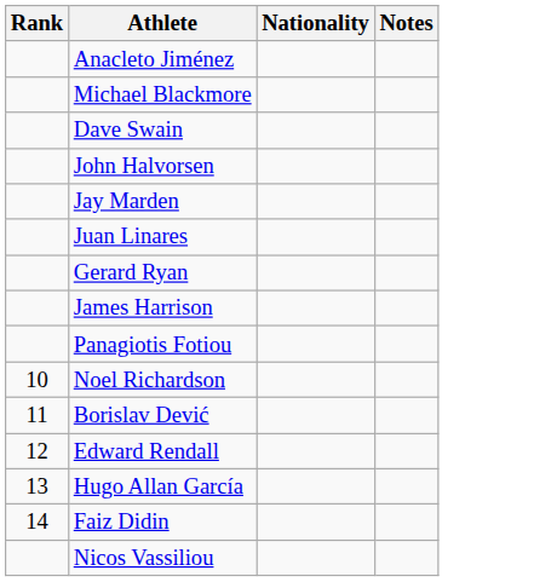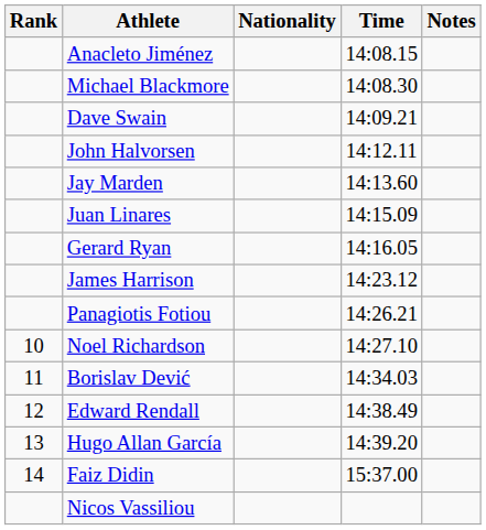+ column: Time | 14:08.15 | 14:08.30 | 14:09.21 | 14:12.11 | 14:13.60 | 14:15.09 | 14:16.05 | 14:23.12 | 14:26.21 | 14:27.10 | 14:34.03 | 14:38.49 | 14:39.20 | 15:37.00
